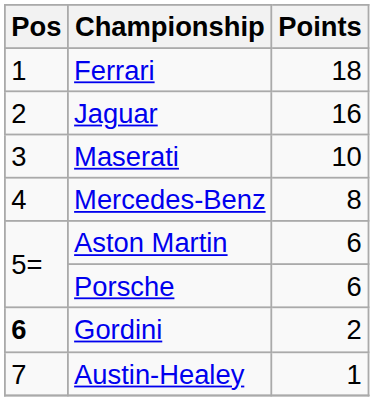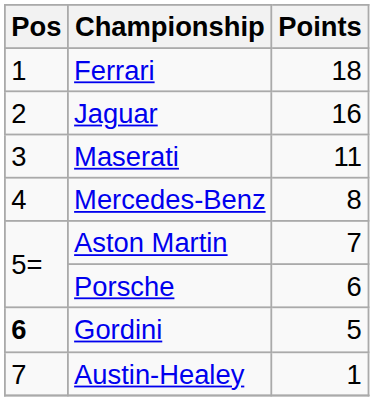Maserati | Points: 10 -> 11
Aston Martin | Points: 6 -> 7
Gordini | Points: 2 -> 5
